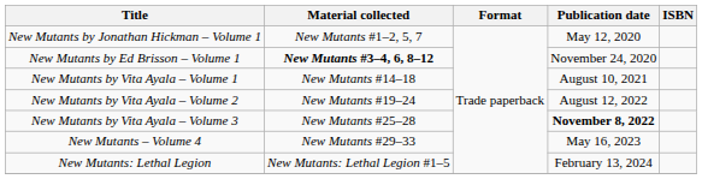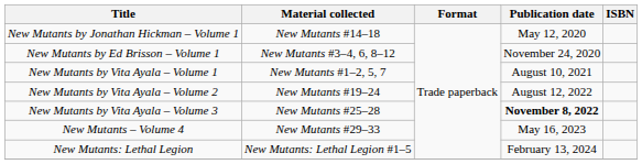New Mutants by Jonathan Hickman – Volume 1 | Material collected: New Mutants #1–2, 5, 7 -> New Mutants #14–18
New Mutants by Ed Brisson – Volume 1 | Material collected: bold -> normal
New Mutants by Vita Ayala – Volume 1 | Material collected: New Mutants #14–18 -> New Mutants #1–2, 5, 7
